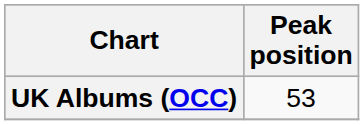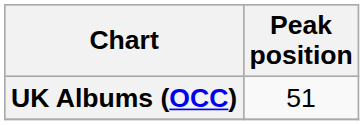UK Albums (OCC) | Peak position: 53 -> 51
